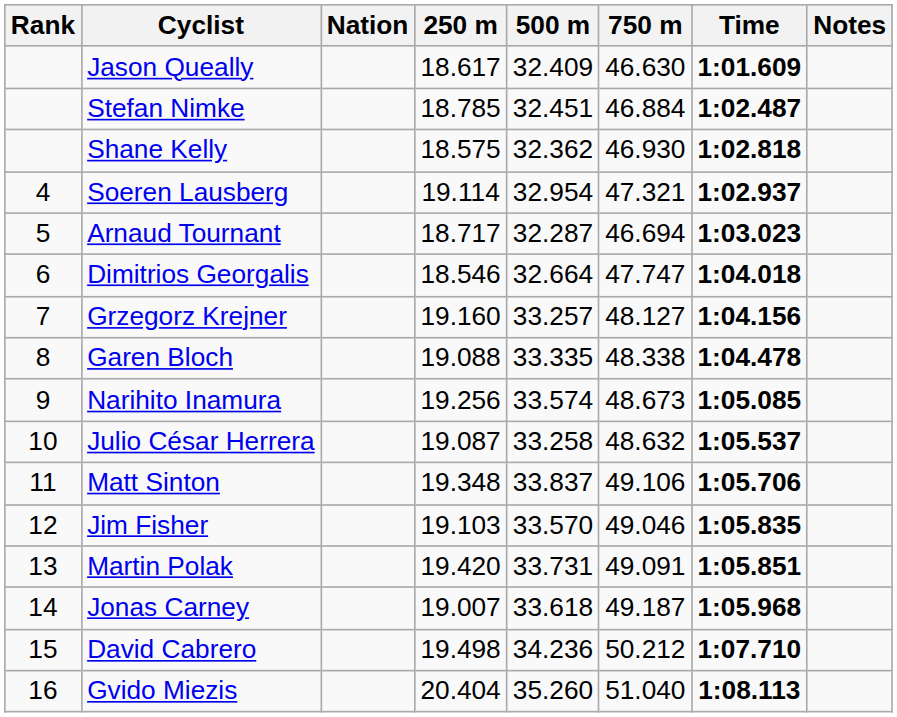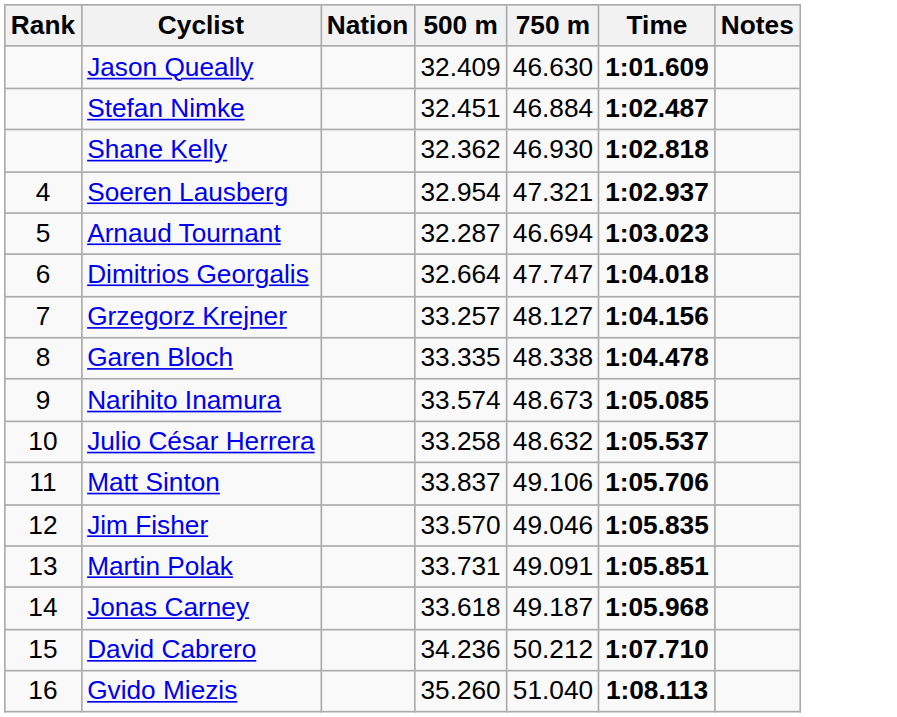- column: 250 m | 18.617 | 18.785 | 18.575 | 19.114 | 18.717 | 18.546 | 19.160 | 19.088 | 19.256 | 19.087 | 19.348 | 19.103 | 19.420 | 19.007 | 19.498 | 20.404
